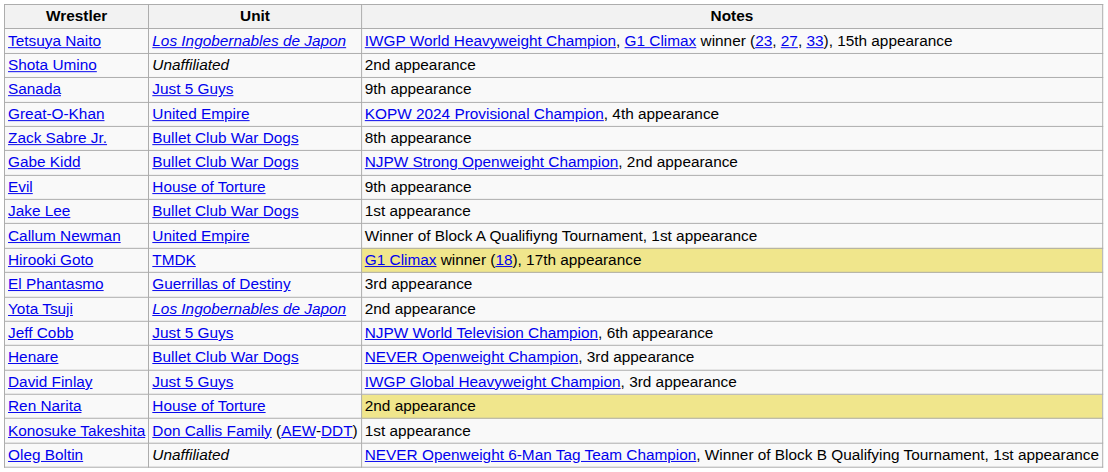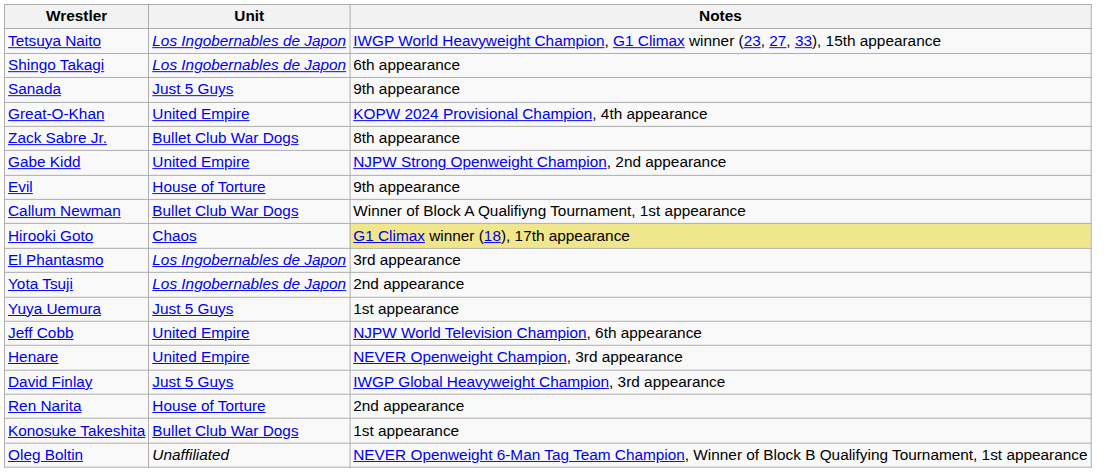- row: Shota Umino | Unaffiliated | 2nd appearance
+ row: Shingo Takagi | Los Ingobernables de Japon | 6th appearance
Gabe Kidd | Unit: Bullet Club War Dogs -> United Empire
- row: Jake Lee | Bullet Club War Dogs | 1st appearance
Callum Newman | Unit: United Empire -> Bullet Club War Dogs
Hirooki Goto | Unit: TMDK -> Chaos
El Phantasmo | Unit: Guerrillas of Destiny -> Los Ingobernables de Japon
+ row: Yuya Uemura | Just 5 Guys | 1st appearance
Jeff Cobb | Unit: Just 5 Guys -> United Empire
Henare | Unit: Bullet Club War Dogs -> United Empire
Ren Narita | Notes: khaki background -> no background
Konosuke Takeshita | Unit: Don Callis Family (AEW-DDT) -> Bullet Club War Dogs
